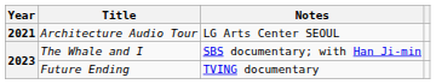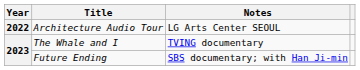Architecture Audio Tour | Year: 2021 -> 2022
The Whale and I | Notes: SBS documentary; with Han Ji-min -> TVING documentary
Future Ending | Notes: TVING documentary -> SBS documentary; with Han Ji-min
